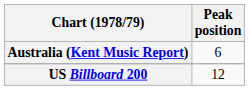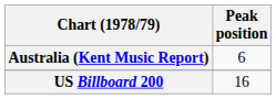US Billboard 200 | Peak position: 12 -> 16
